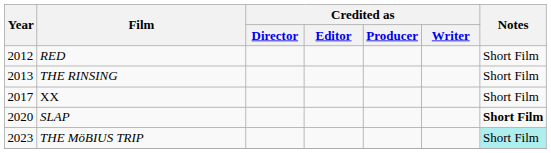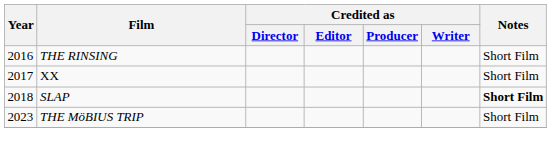- row: 2012 | RED | Short Film
THE RINSING | Year: 2013 -> 2016
SLAP | Year: 2020 -> 2018
THE MöBIUS TRIP | Notes: paleturquoise background -> no background
